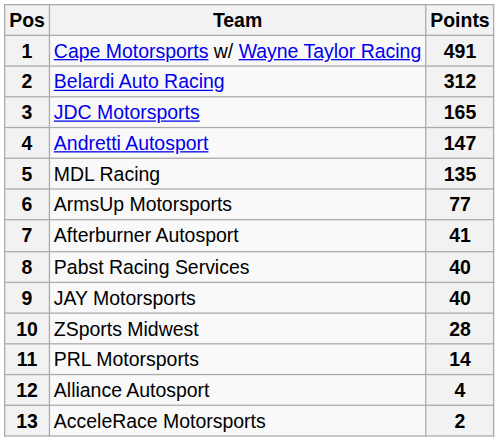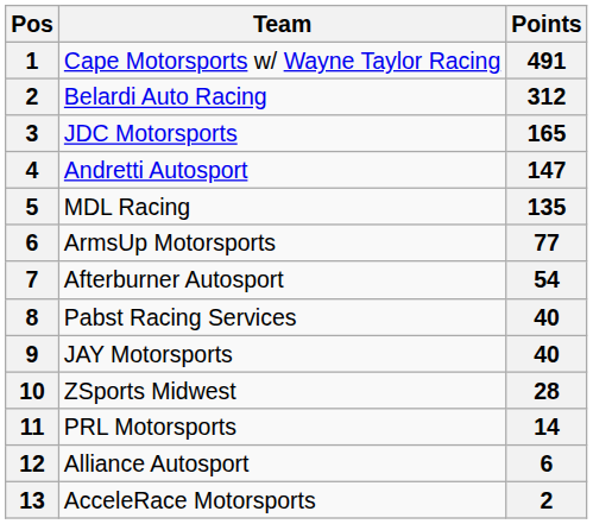Afterburner Autosport | Points: 41 -> 54
Alliance Autosport | Points: 4 -> 6
